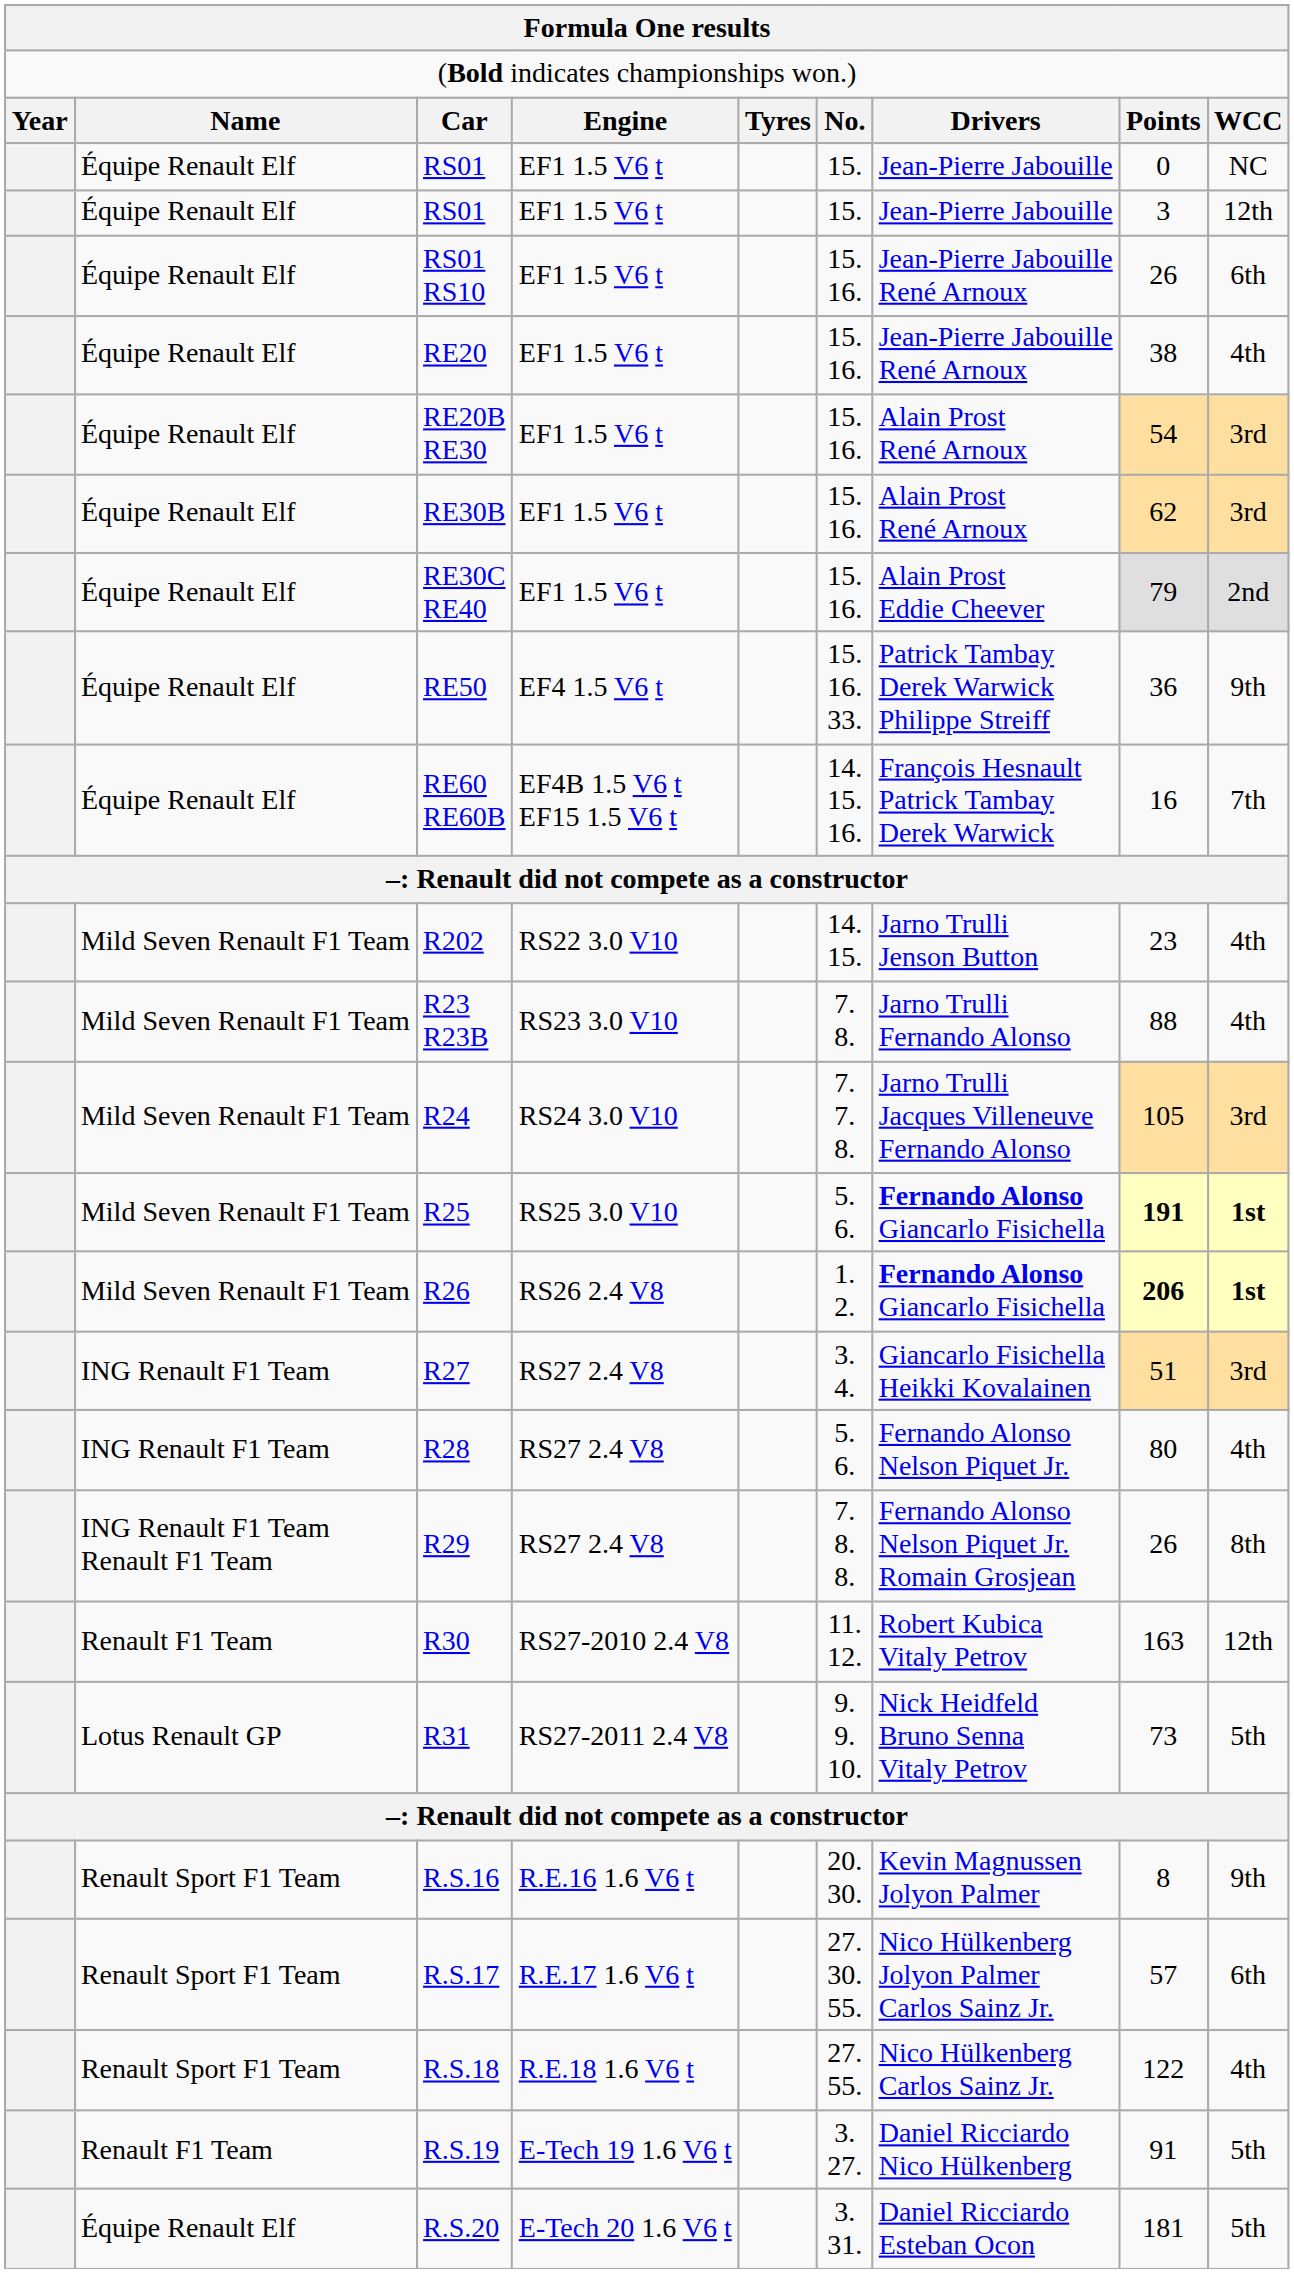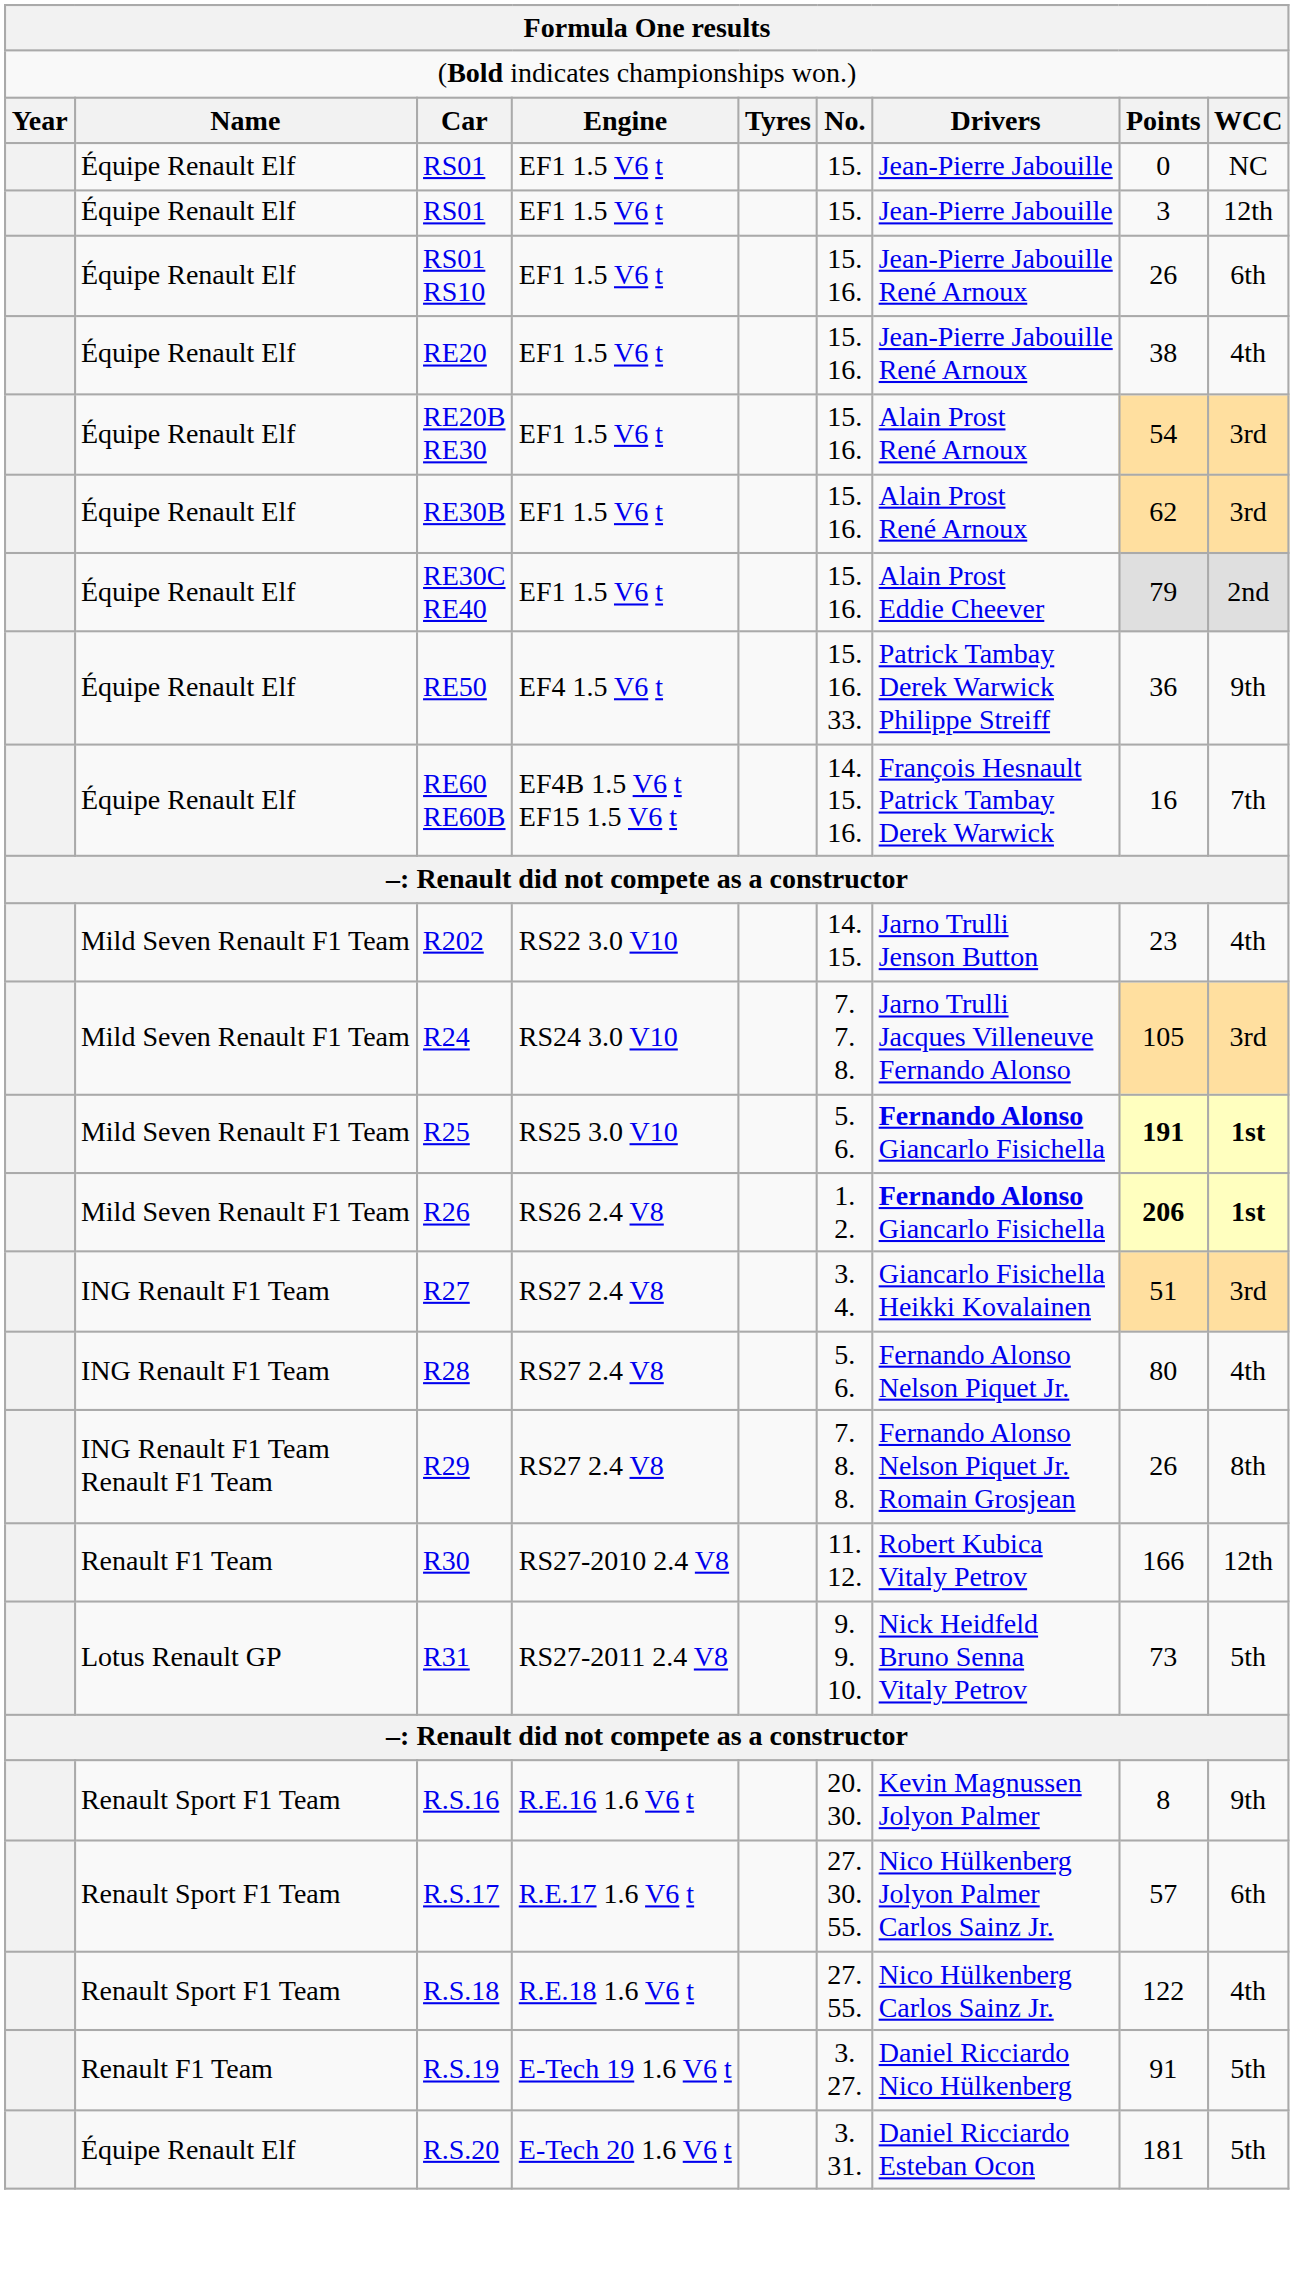- row: Mild Seven Renault F1 Team | R23 R23B | RS23 3.0 V10 | 7. 8. | Jarno Trulli Fernando Alonso | 88 | 4th
R30 | column 8: 163 -> 166
